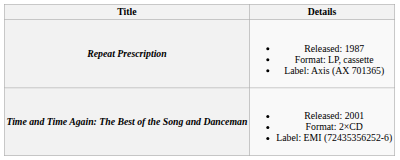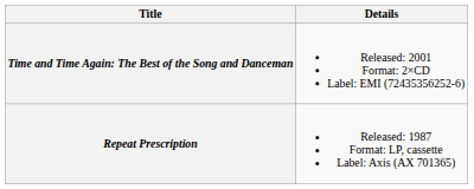rows swapped: Repeat Prescription <-> Time and Time Again: The Best of the Song and Danceman
